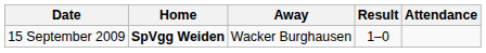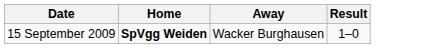- column: Attendance
